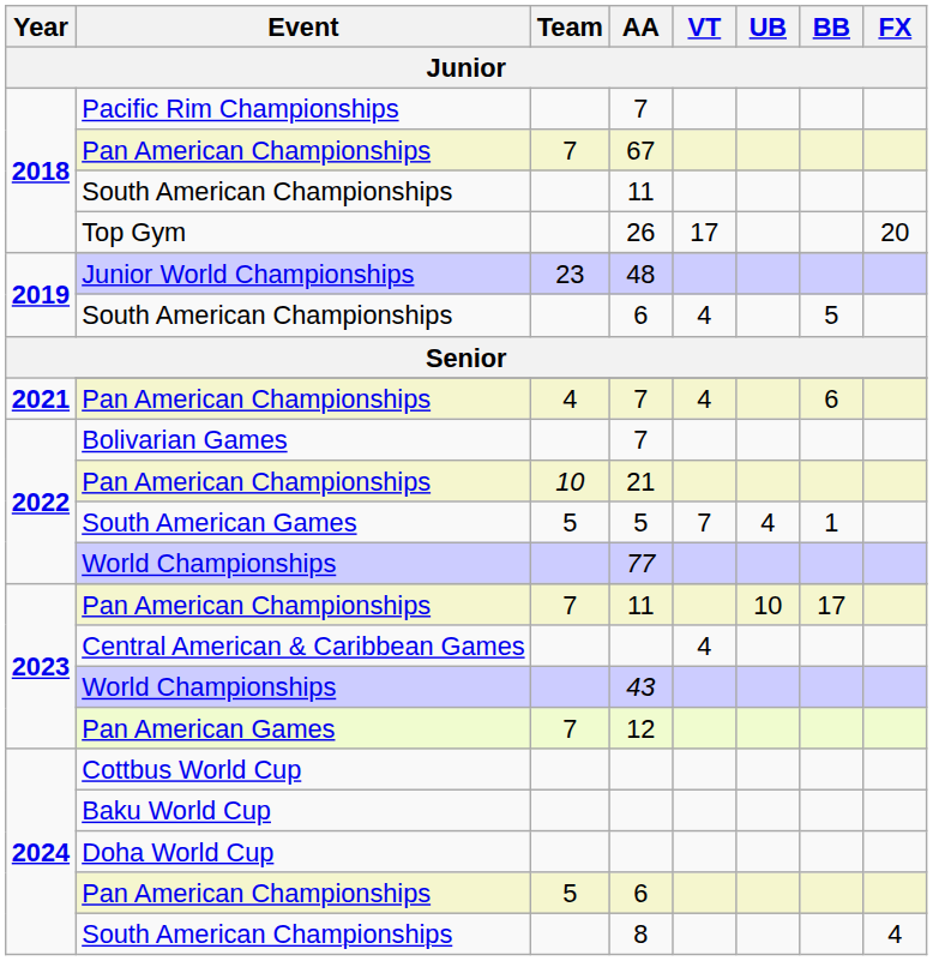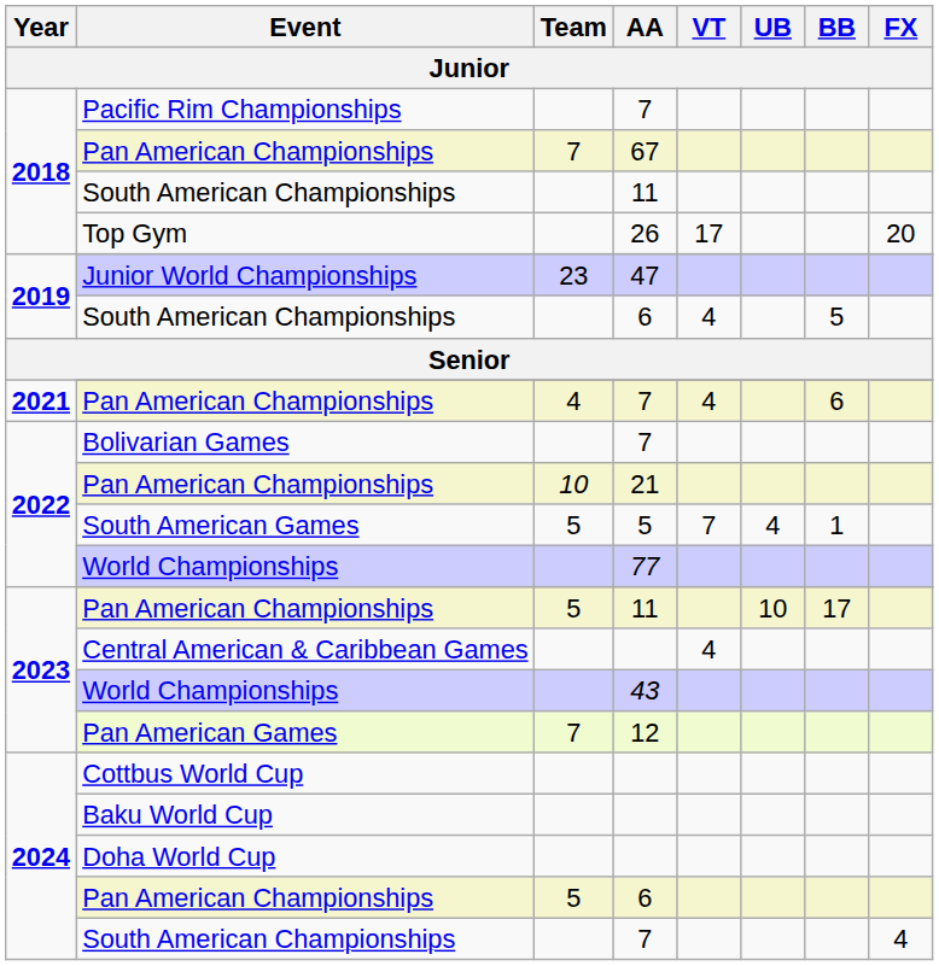Junior World Championships | AA: 48 -> 47
2023 / Pan American Championships | Team: 7 -> 5
2024 / South American Championships | AA: 8 -> 7
